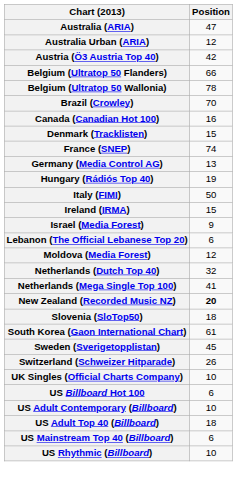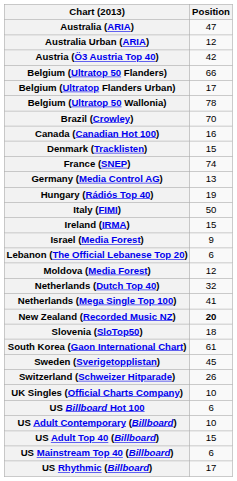+ row: Belgium (Ultratop Flanders Urban) | 17
US Adult Top 40 (Billboard) | Position: 18 -> 15
US Rhythmic (Billboard) | Position: 10 -> 17
